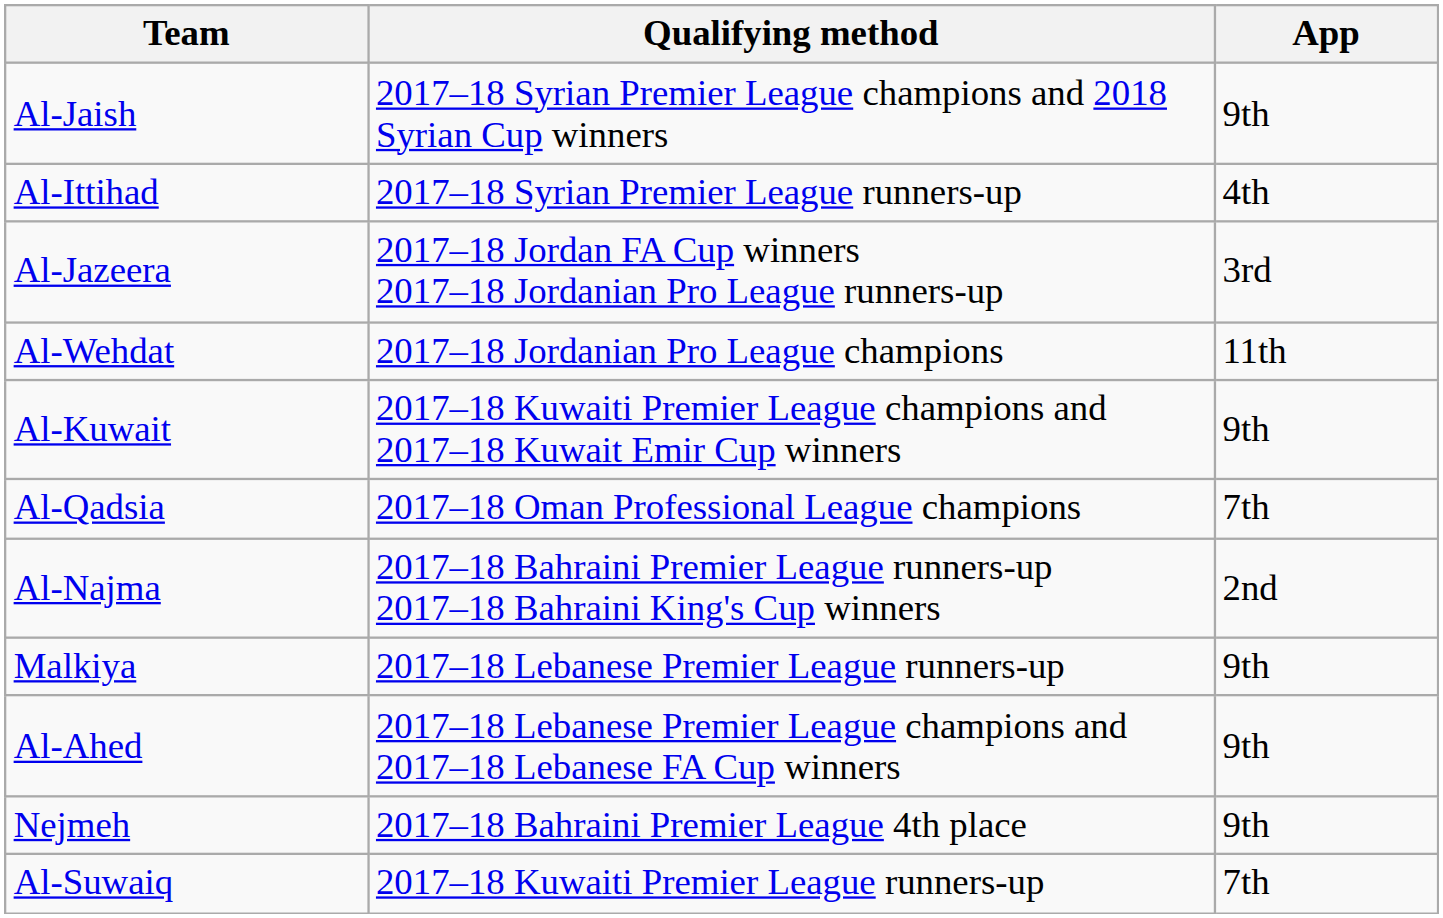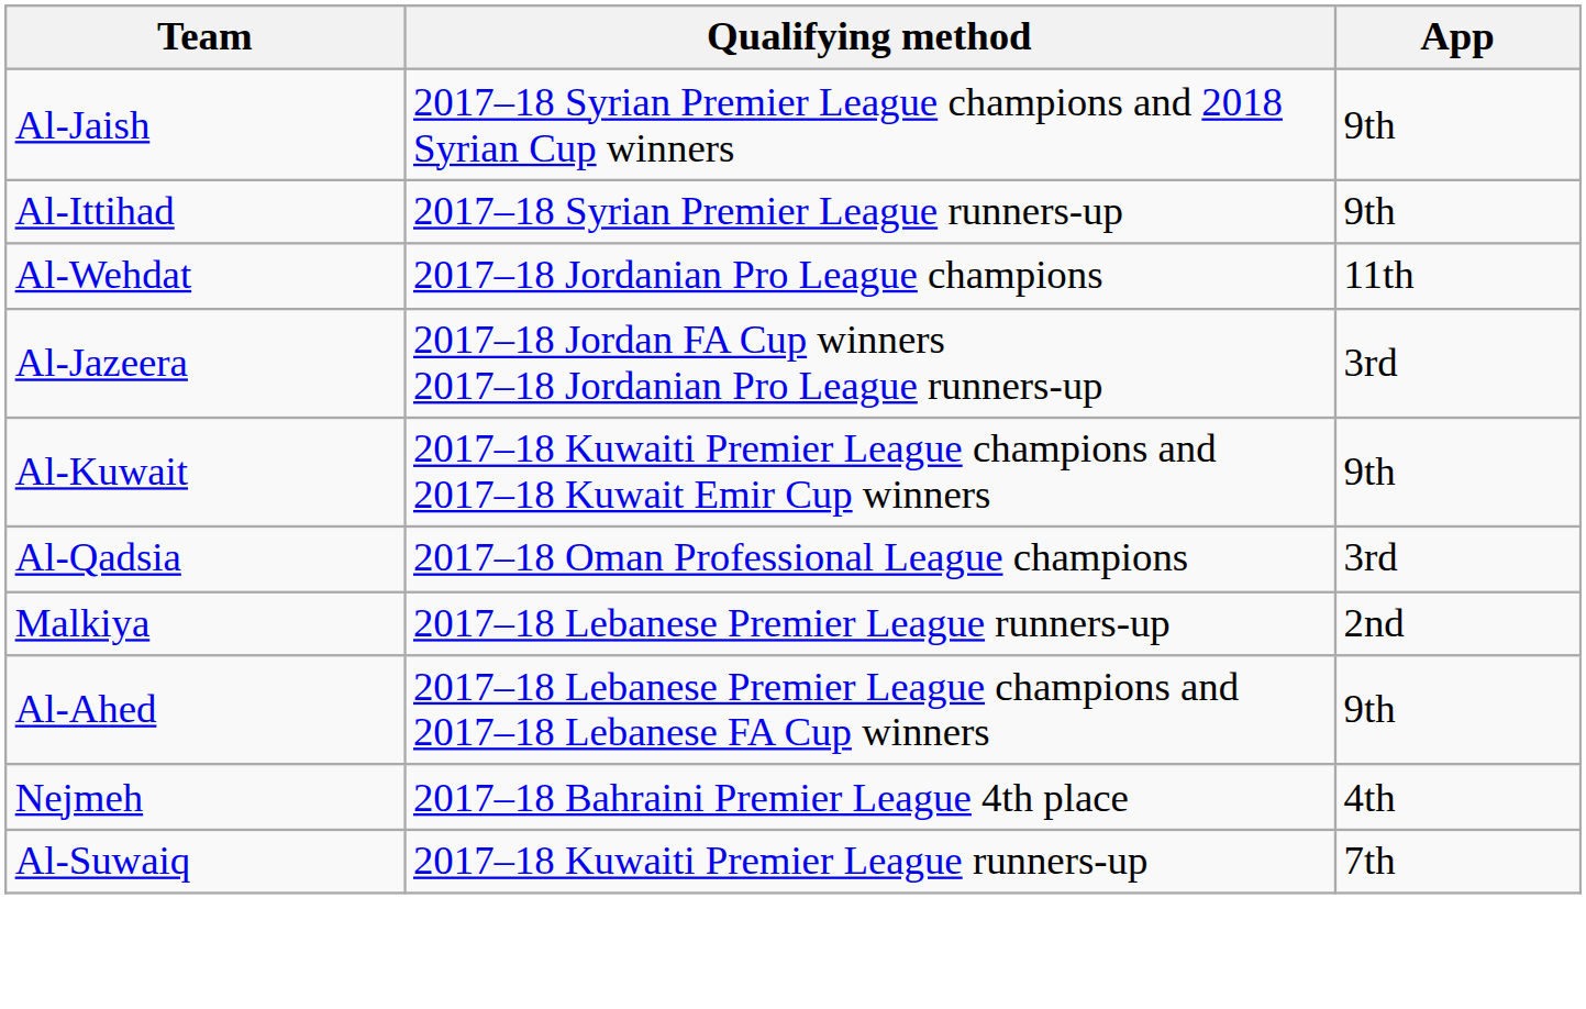Al-Ittihad | App: 4th -> 9th
rows swapped: Al-Wehdat <-> Al-Jazeera
Al-Qadsia | App: 7th -> 3rd
- row: Al-Najma | 2017–18 Bahraini Premier League runners-up 2017–18 Bahraini King's Cup winners | 2nd
Malkiya | App: 9th -> 2nd
Nejmeh | App: 9th -> 4th
